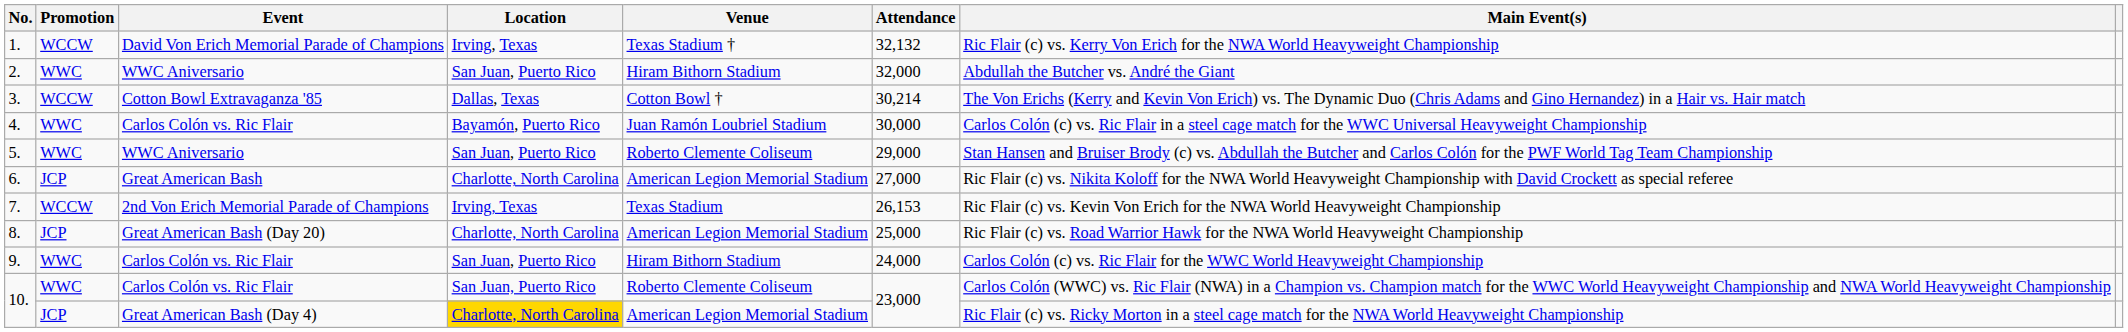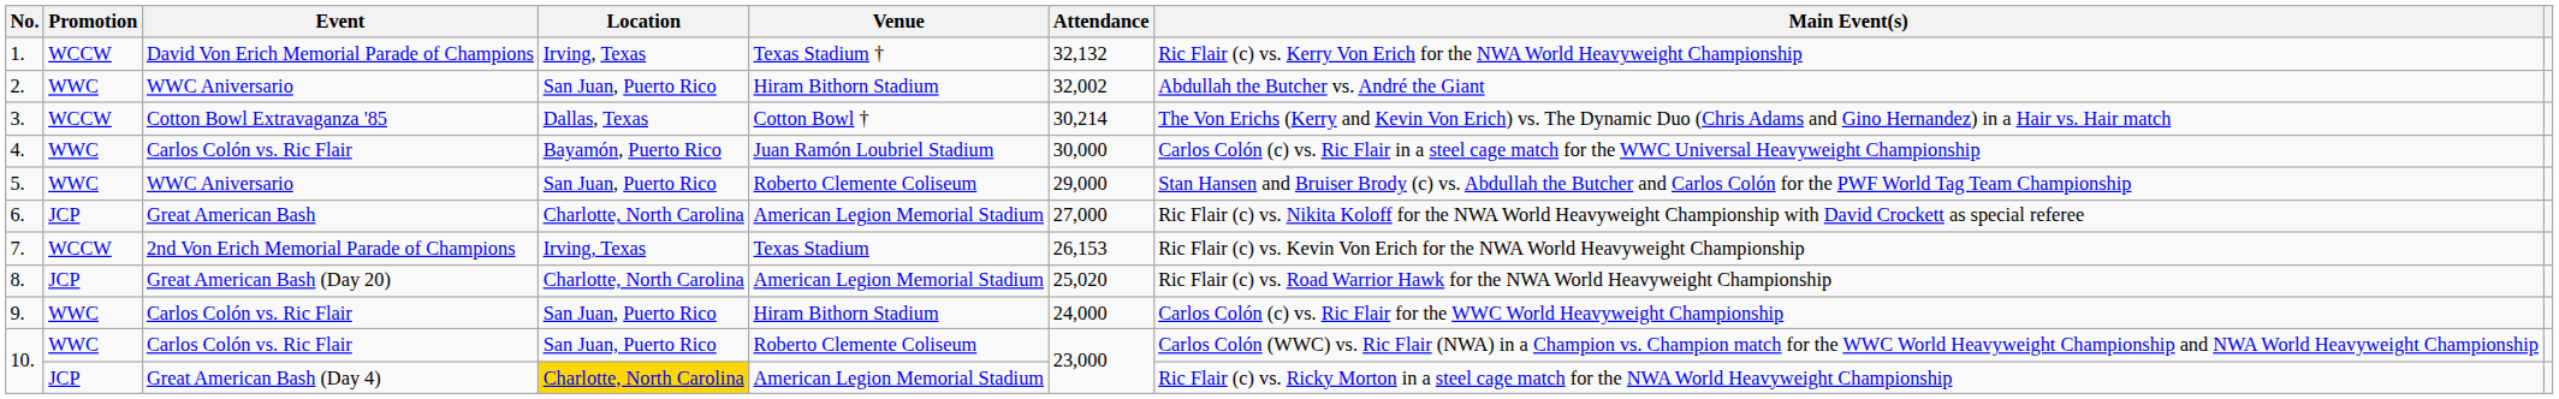2. | Attendance: 32,000 -> 32,002
8. | Attendance: 25,000 -> 25,020
